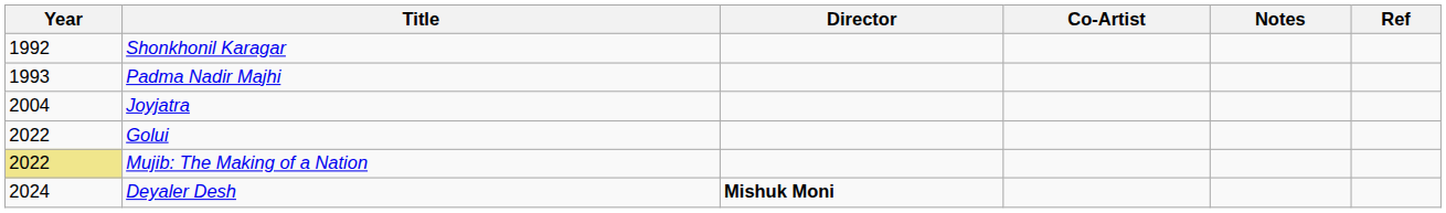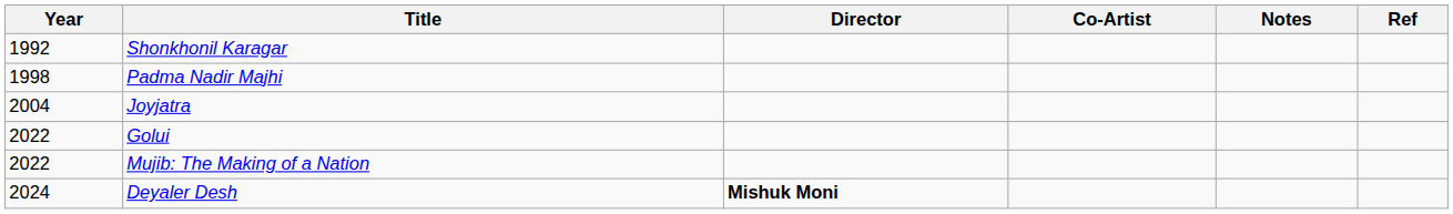Padma Nadir Majhi | Year: 1993 -> 1998
Mujib: The Making of a Nation | Year: khaki background -> no background
